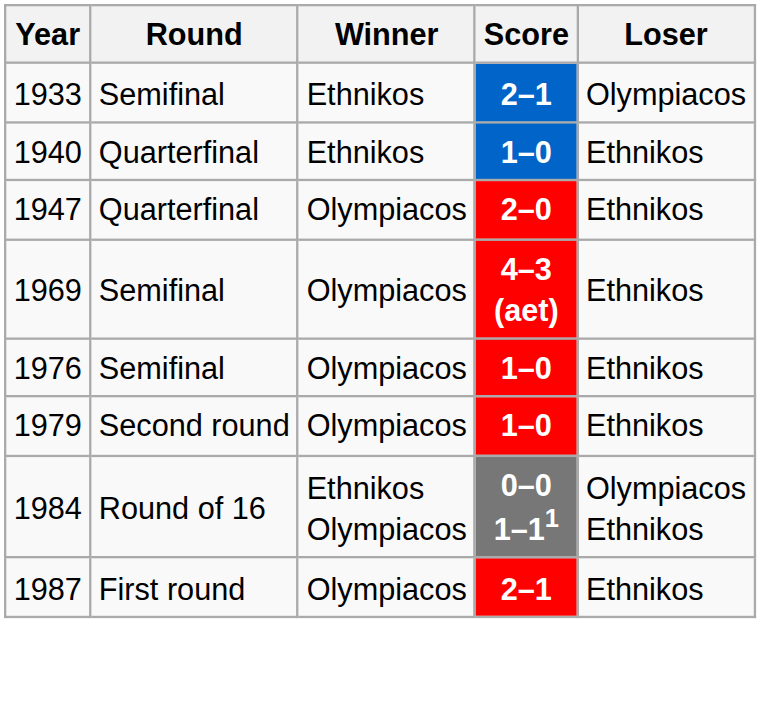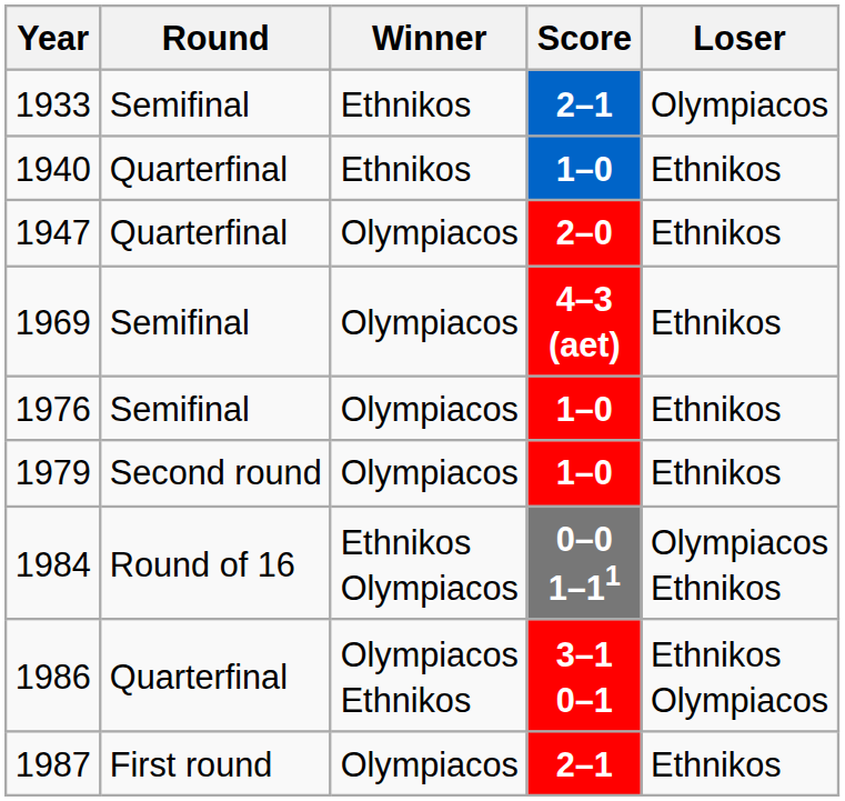+ row: 1986 | Quarterfinal | Olympiacos Ethnikos | 3–1 0–1 | Ethnikos Olympiacos
